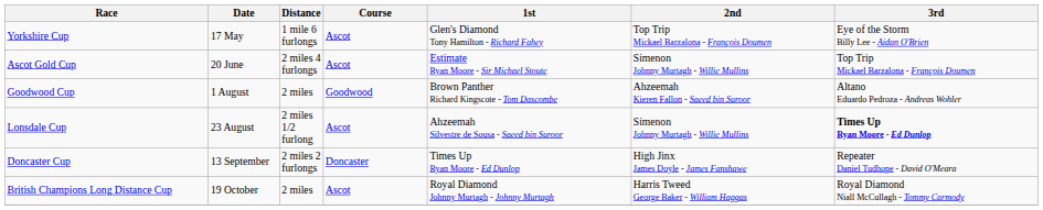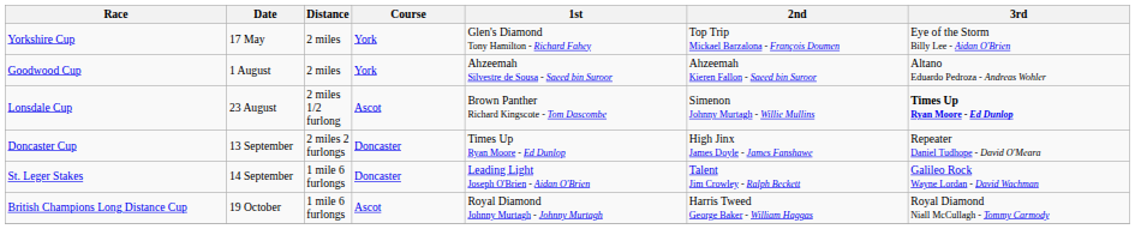Yorkshire Cup | Distance: 1 mile 6 furlongs -> 2 miles
Yorkshire Cup | Course: Ascot -> York
- row: Ascot Gold Cup | 20 June | 2 miles 4 furlongs | Ascot | Estimate Ryan Moore - Sir Michael Stoute | Simenon Johnny Murtagh - Willie Mullins | Top Trip Mickael Barzalona - François Doumen
Goodwood Cup | Course: Goodwood -> York
Goodwood Cup | 1st: Brown Panther Richard Kingscote - Tom Dascombe -> Ahzeemah Silvestre de Sousa - Saeed bin Suroor
Lonsdale Cup | 1st: Ahzeemah Silvestre de Sousa - Saeed bin Suroor -> Brown Panther Richard Kingscote - Tom Dascombe
+ row: St. Leger Stakes | 14 September | 1 mile 6 furlongs | Doncaster | Leading Light Joseph O'Brien - Aidan O'Brien | Talent Jim Crowley - Ralph Beckett | Galileo Rock Wayne Lordan - David Wachman
British Champions Long Distance Cup | Distance: 2 miles -> 1 mile 6 furlongs
